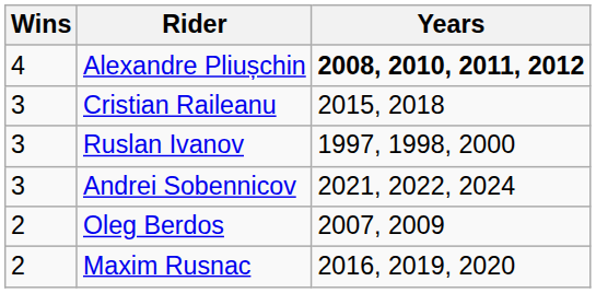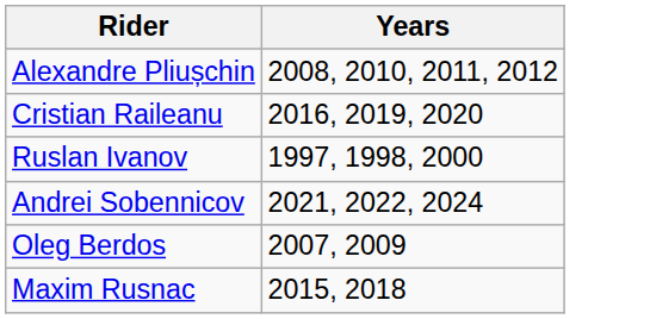- column: Wins | 4 | 3 | 3 | 3 | 2 | 2
Alexandre Pliușchin | Years: bold -> normal
Cristian Raileanu | Years: 2015, 2018 -> 2016, 2019, 2020
Maxim Rusnac | Years: 2016, 2019, 2020 -> 2015, 2018
